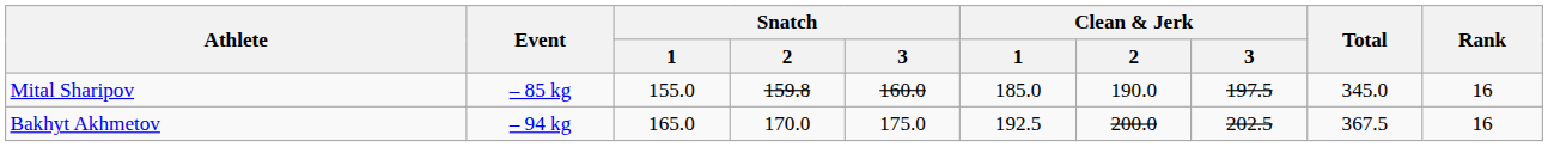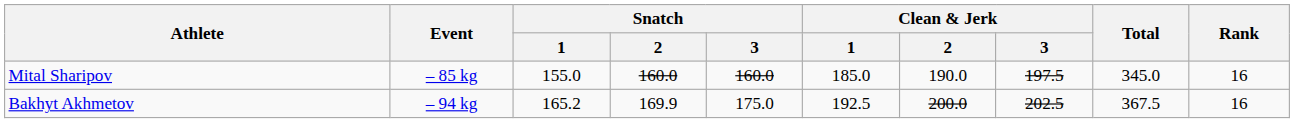Mital Sharipov | Snatch / 2: 159.8 -> 160.0
Bakhyt Akhmetov | Snatch / 1: 165.0 -> 165.2
Bakhyt Akhmetov | Snatch / 2: 170.0 -> 169.9
